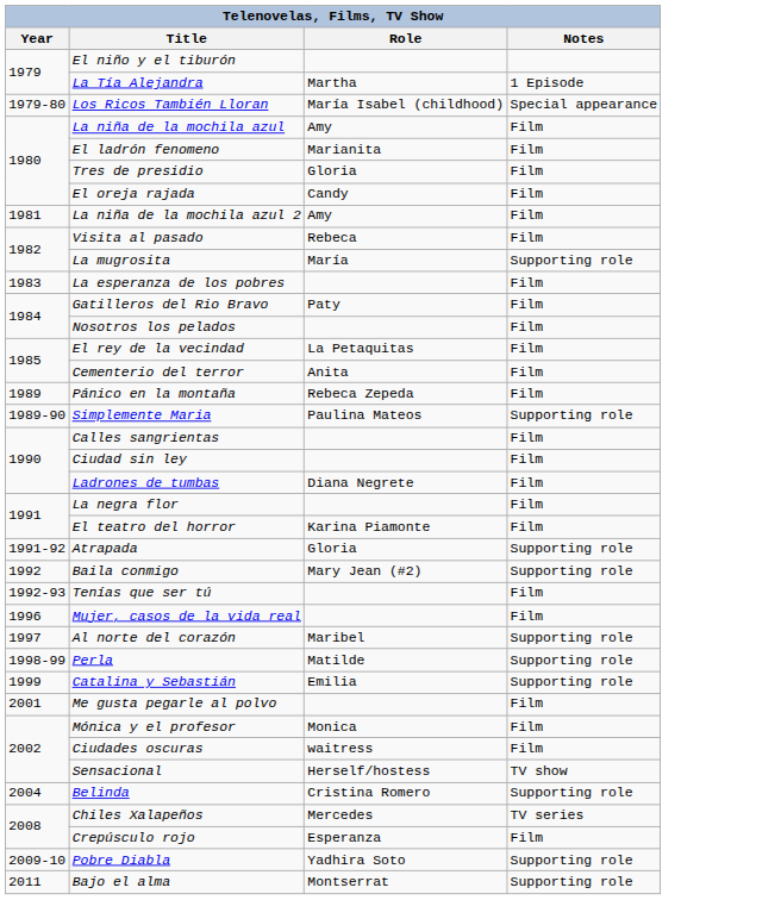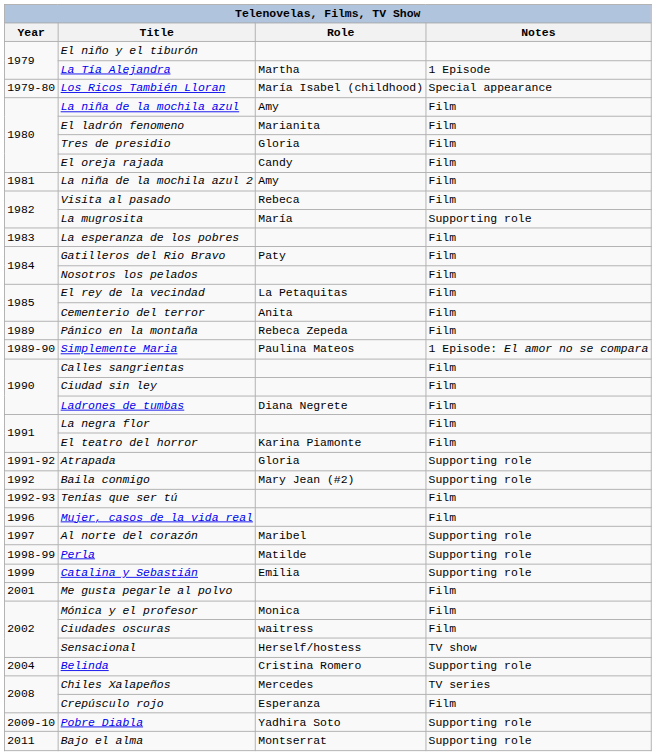Simplemente Maria | Notes: Supporting role -> 1 Episode: El amor no se compara
